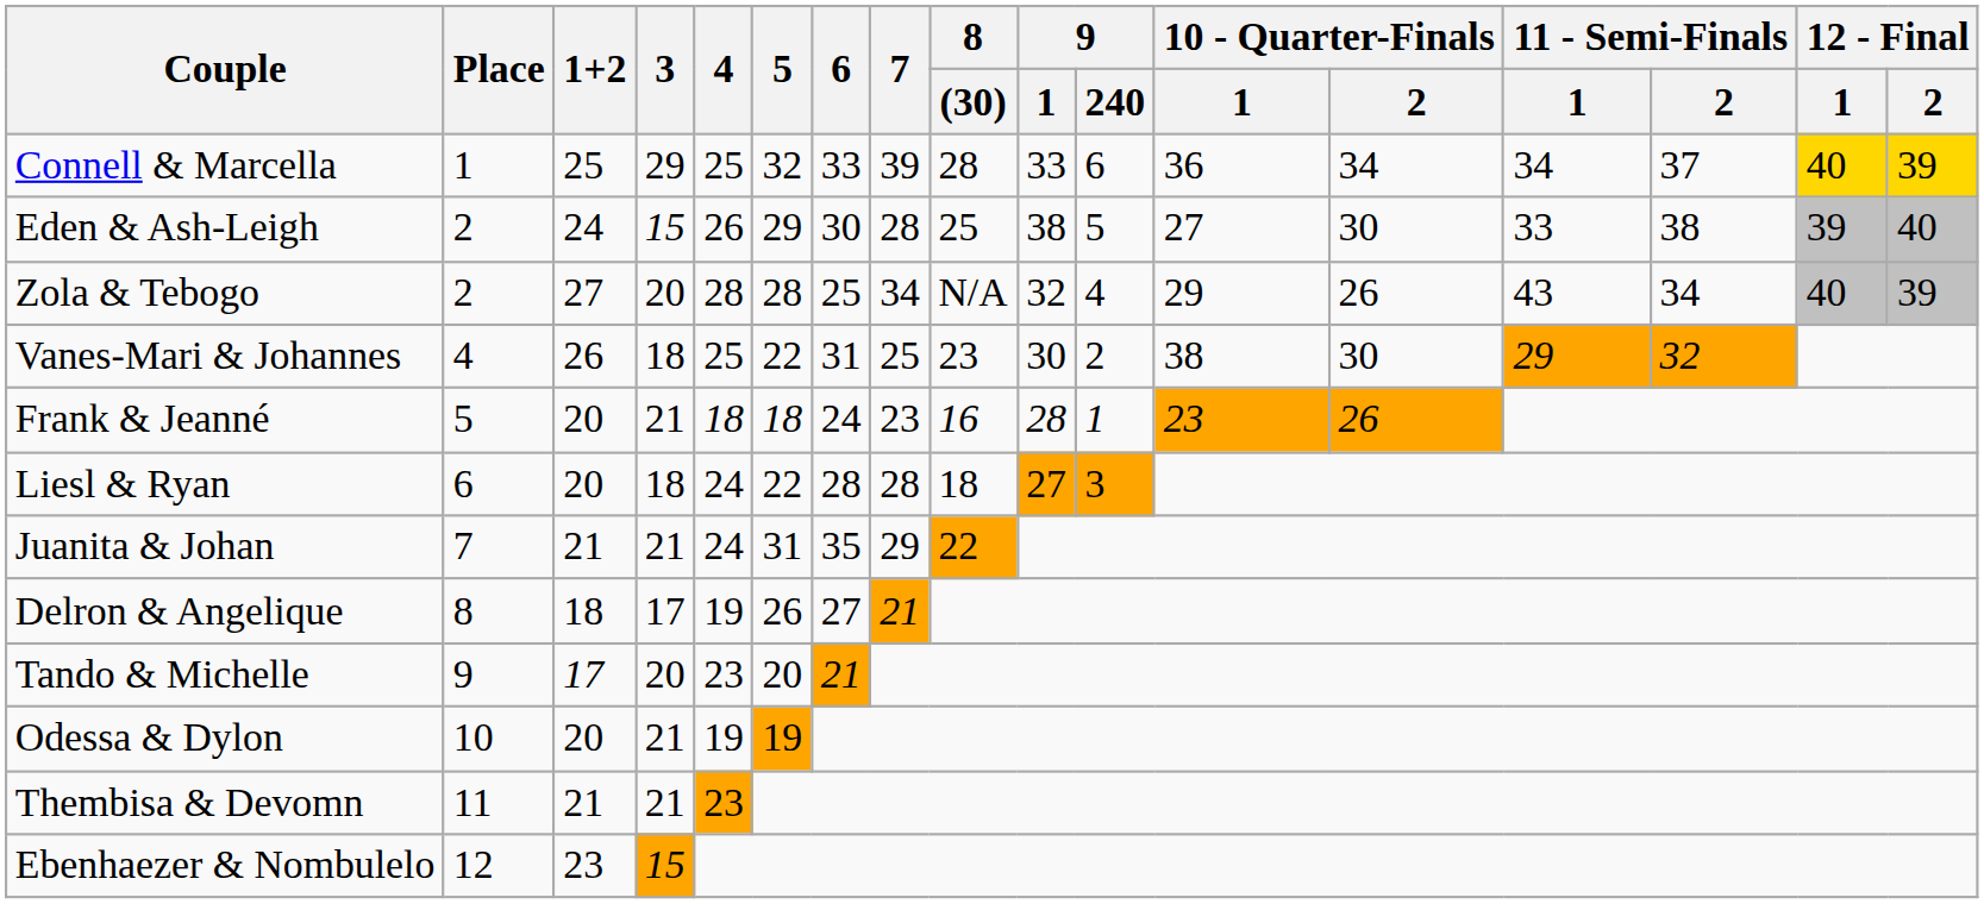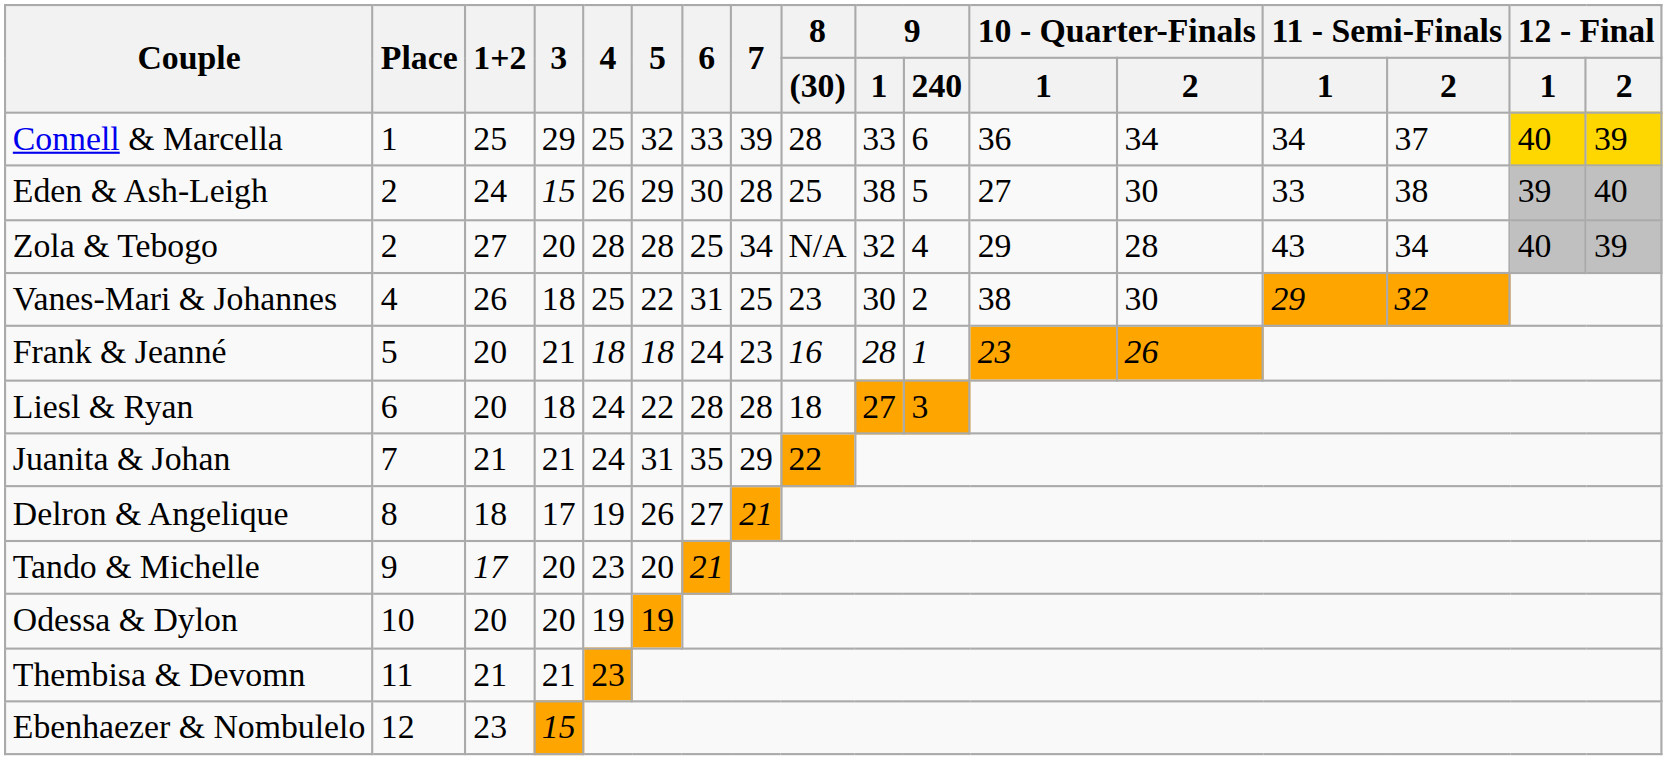Zola & Tebogo | 10 - Quarter-Finals / 2: 26 -> 28
Odessa & Dylon | 3: 21 -> 20
